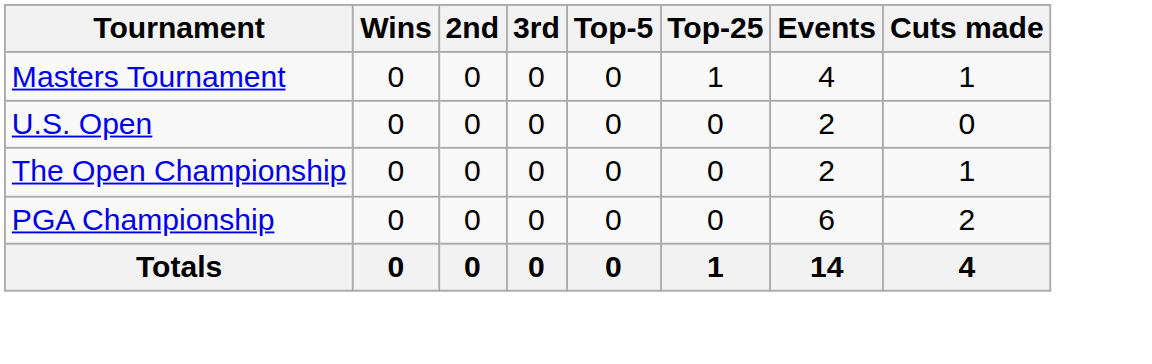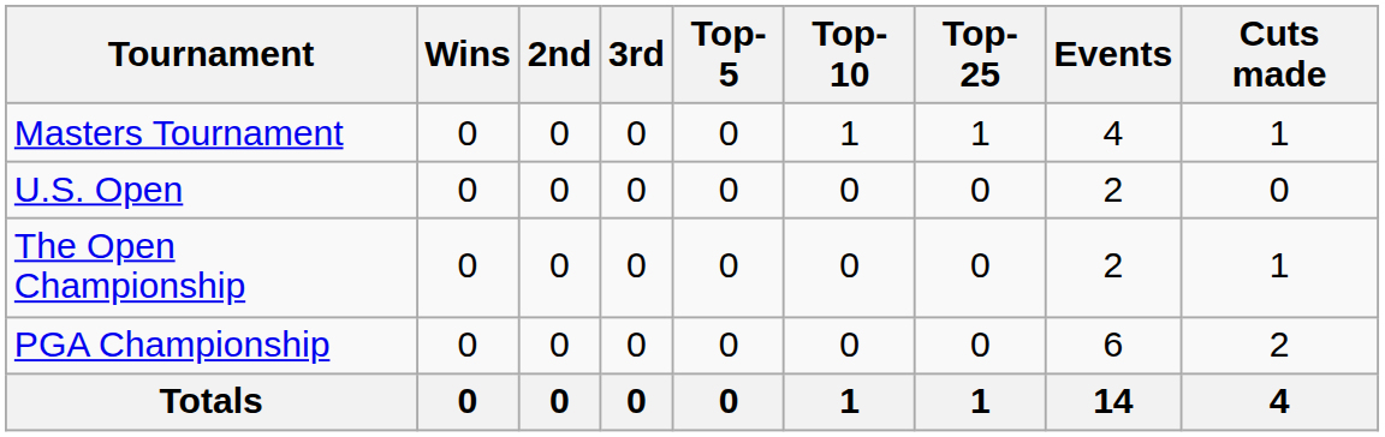+ column: Top-10 | 1 | 0 | 0 | 0 | 1
